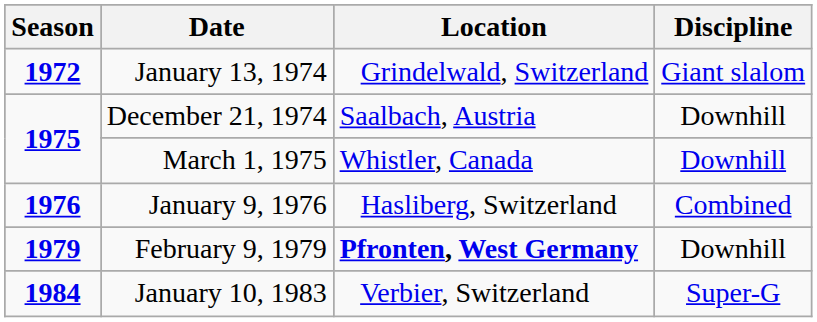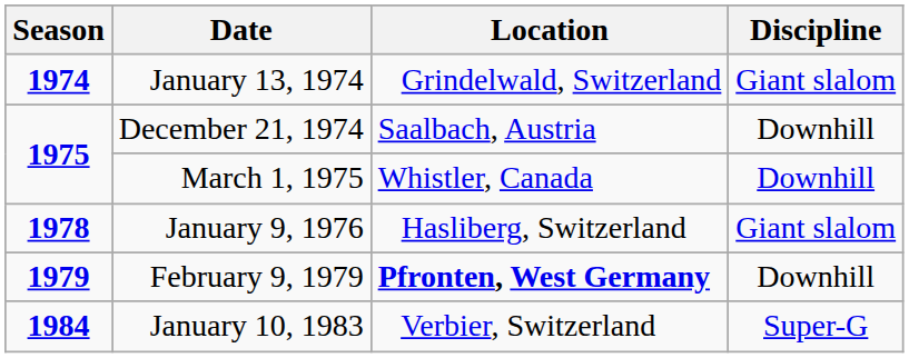January 13, 1974 | Season: 1972 -> 1974
January 9, 1976 | Season: 1976 -> 1978
January 9, 1976 | Discipline: Combined -> Giant slalom
